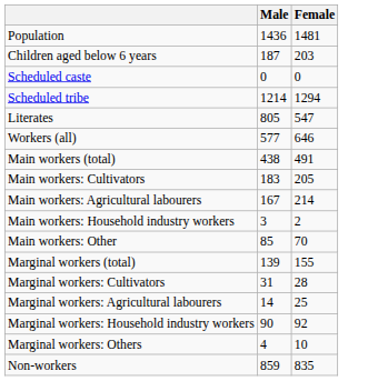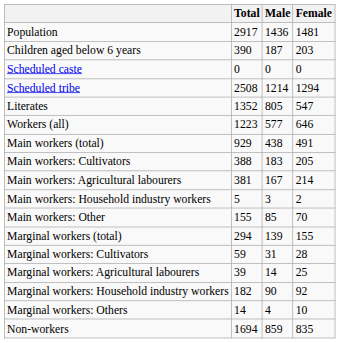+ column: Total | 2917 | 390 | 0 | 2508 | 1352 | 1223 | 929 | 388 | 381 | 5 | 155 | 294 | 59 | 39 | 182 | 14 | 1694
